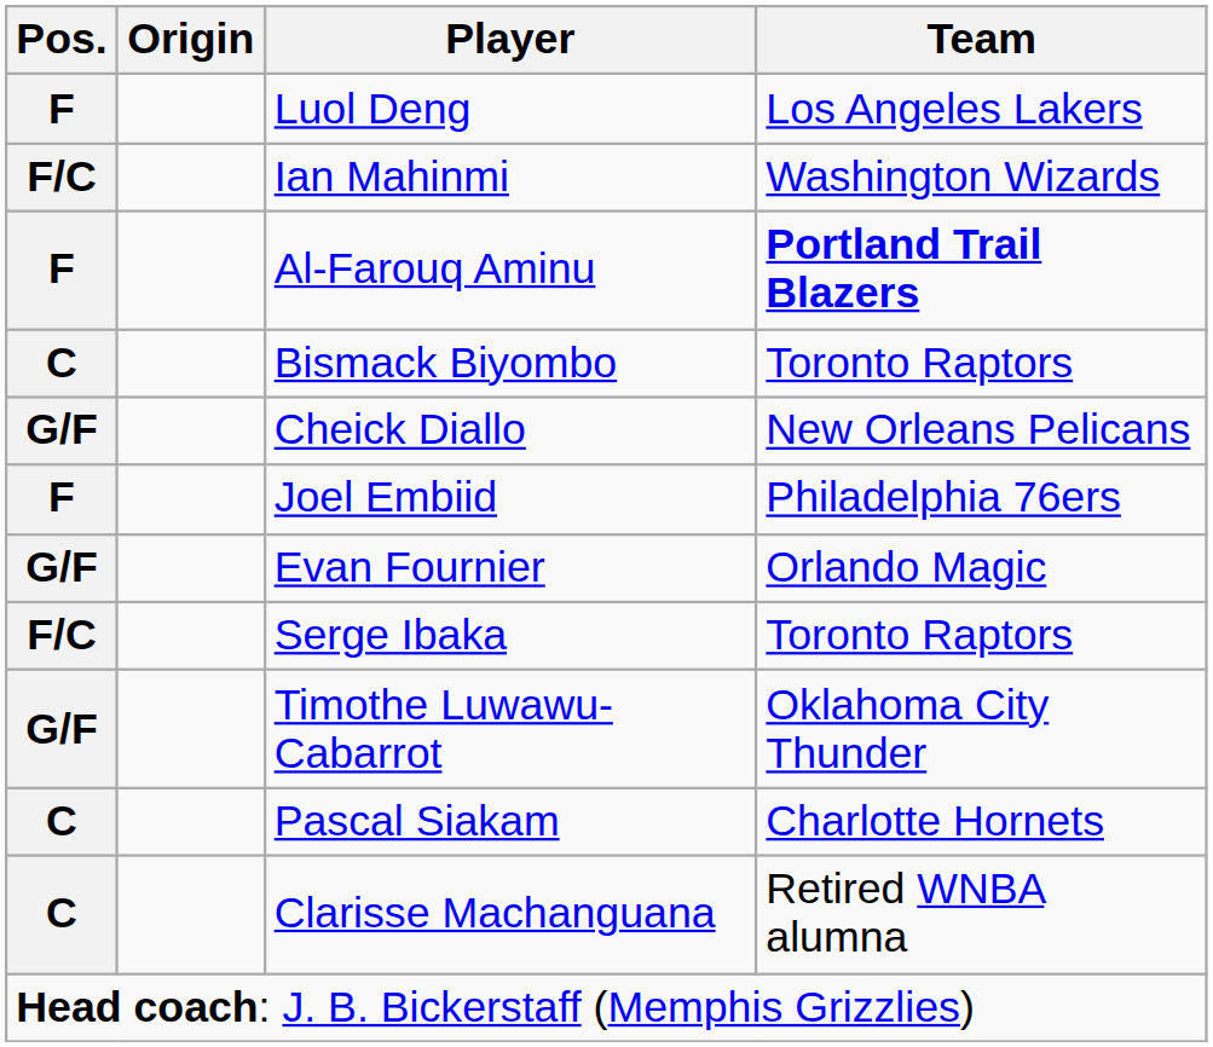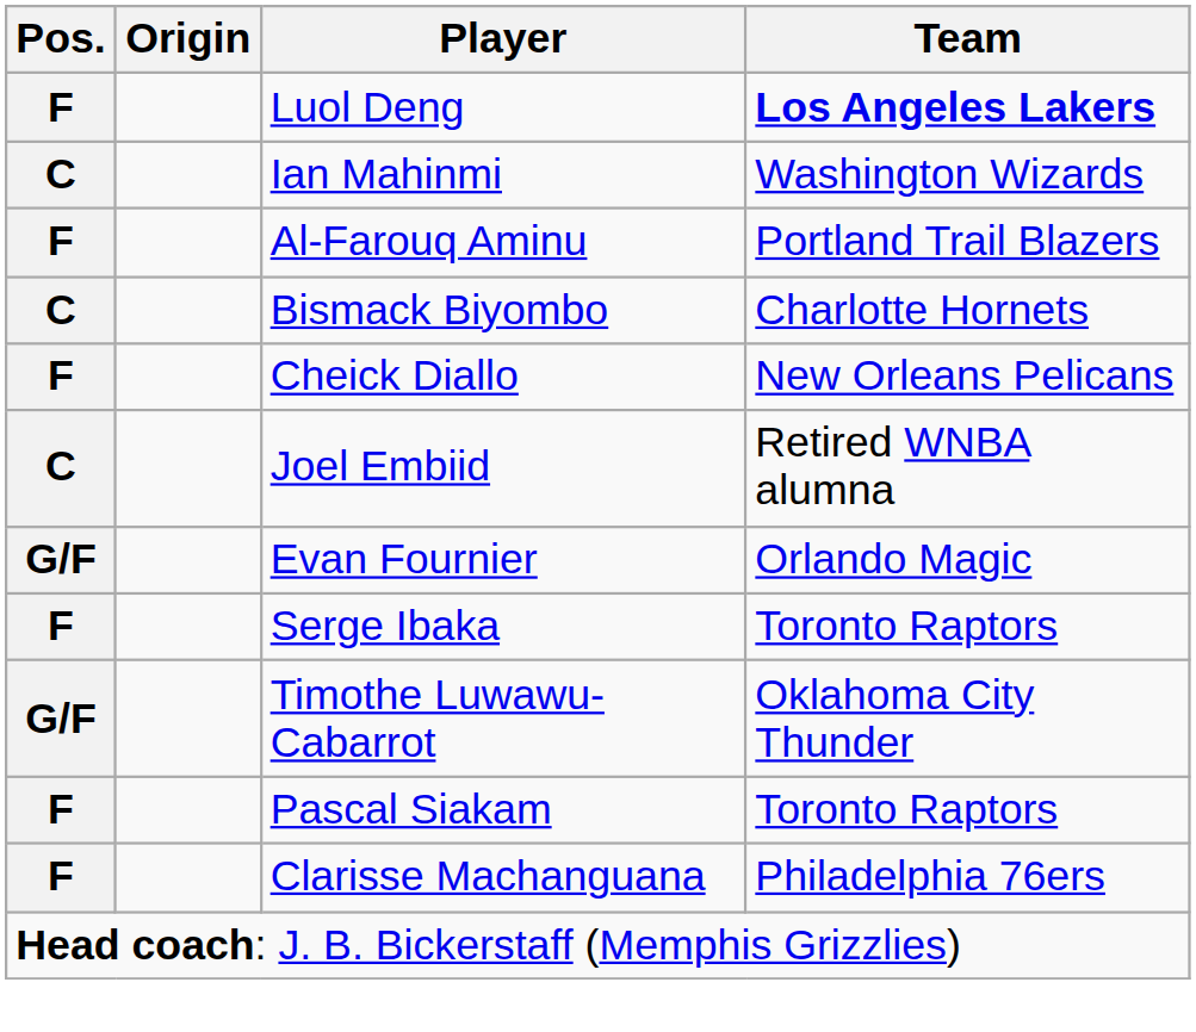Luol Deng | Team: normal -> bold
Ian Mahinmi | Pos.: F/C -> C
Al-Farouq Aminu | Team: bold -> normal
Bismack Biyombo | Team: Toronto Raptors -> Charlotte Hornets
Cheick Diallo | Pos.: G/F -> F
Joel Embiid | Pos.: F -> C
Joel Embiid | Team: Philadelphia 76ers -> Retired WNBA alumna
Serge Ibaka | Pos.: F/C -> F
Pascal Siakam | Pos.: C -> F
Pascal Siakam | Team: Charlotte Hornets -> Toronto Raptors
Clarisse Machanguana | Pos.: C -> F
Clarisse Machanguana | Team: Retired WNBA alumna -> Philadelphia 76ers
